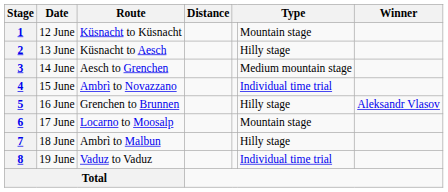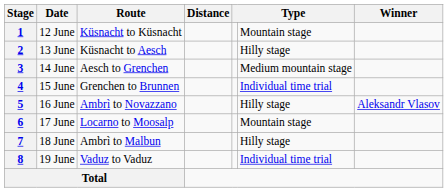4 | Route: Ambrì to Novazzano -> Grenchen to Brunnen
5 | Route: Grenchen to Brunnen -> Ambrì to Novazzano
